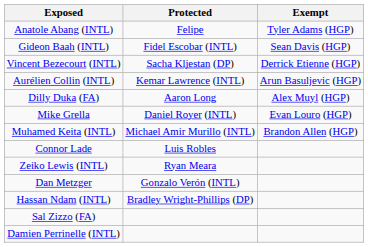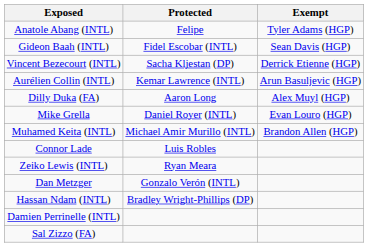rows swapped: Damien Perrinelle (INTL) <-> Sal Zizzo (FA)
